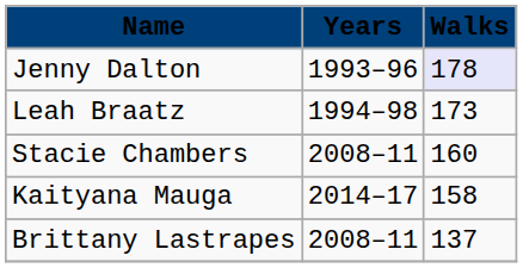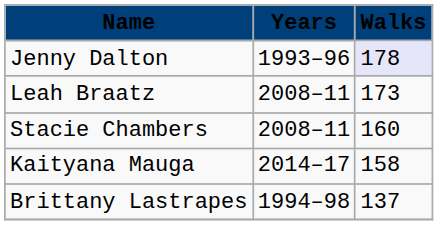Leah Braatz | Years: 1994–98 -> 2008–11
Brittany Lastrapes | Years: 2008–11 -> 1994–98
